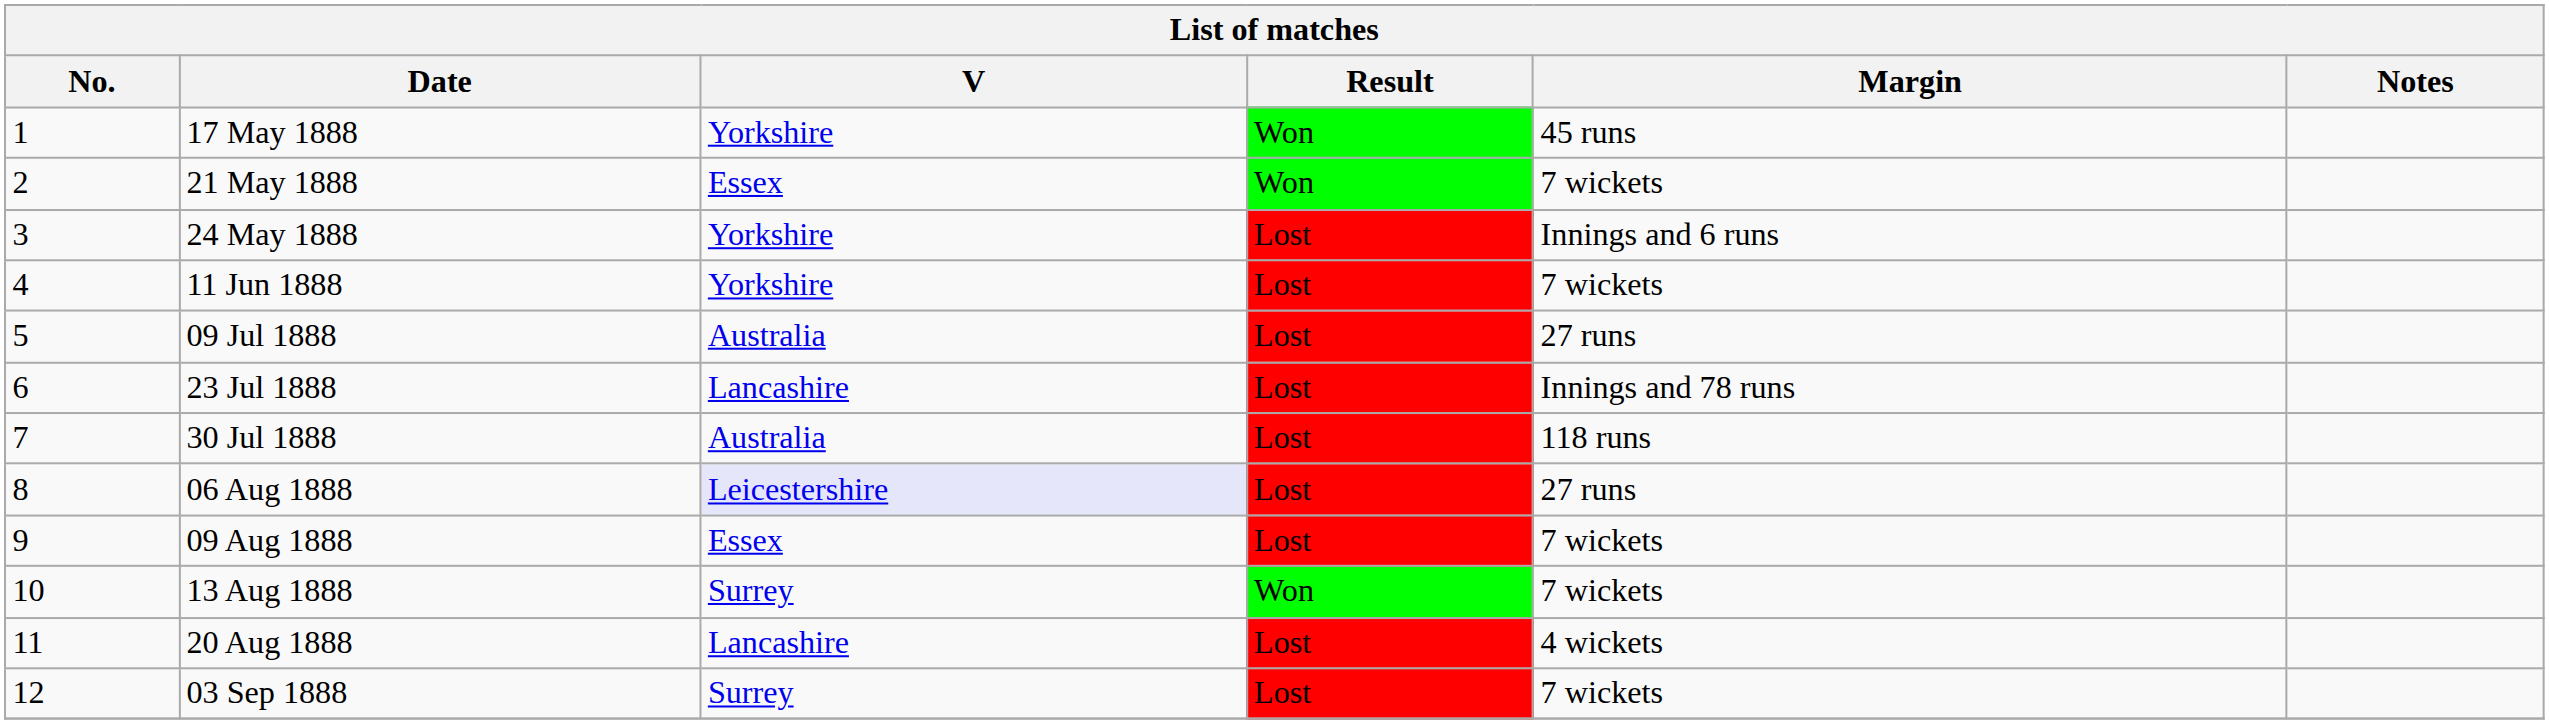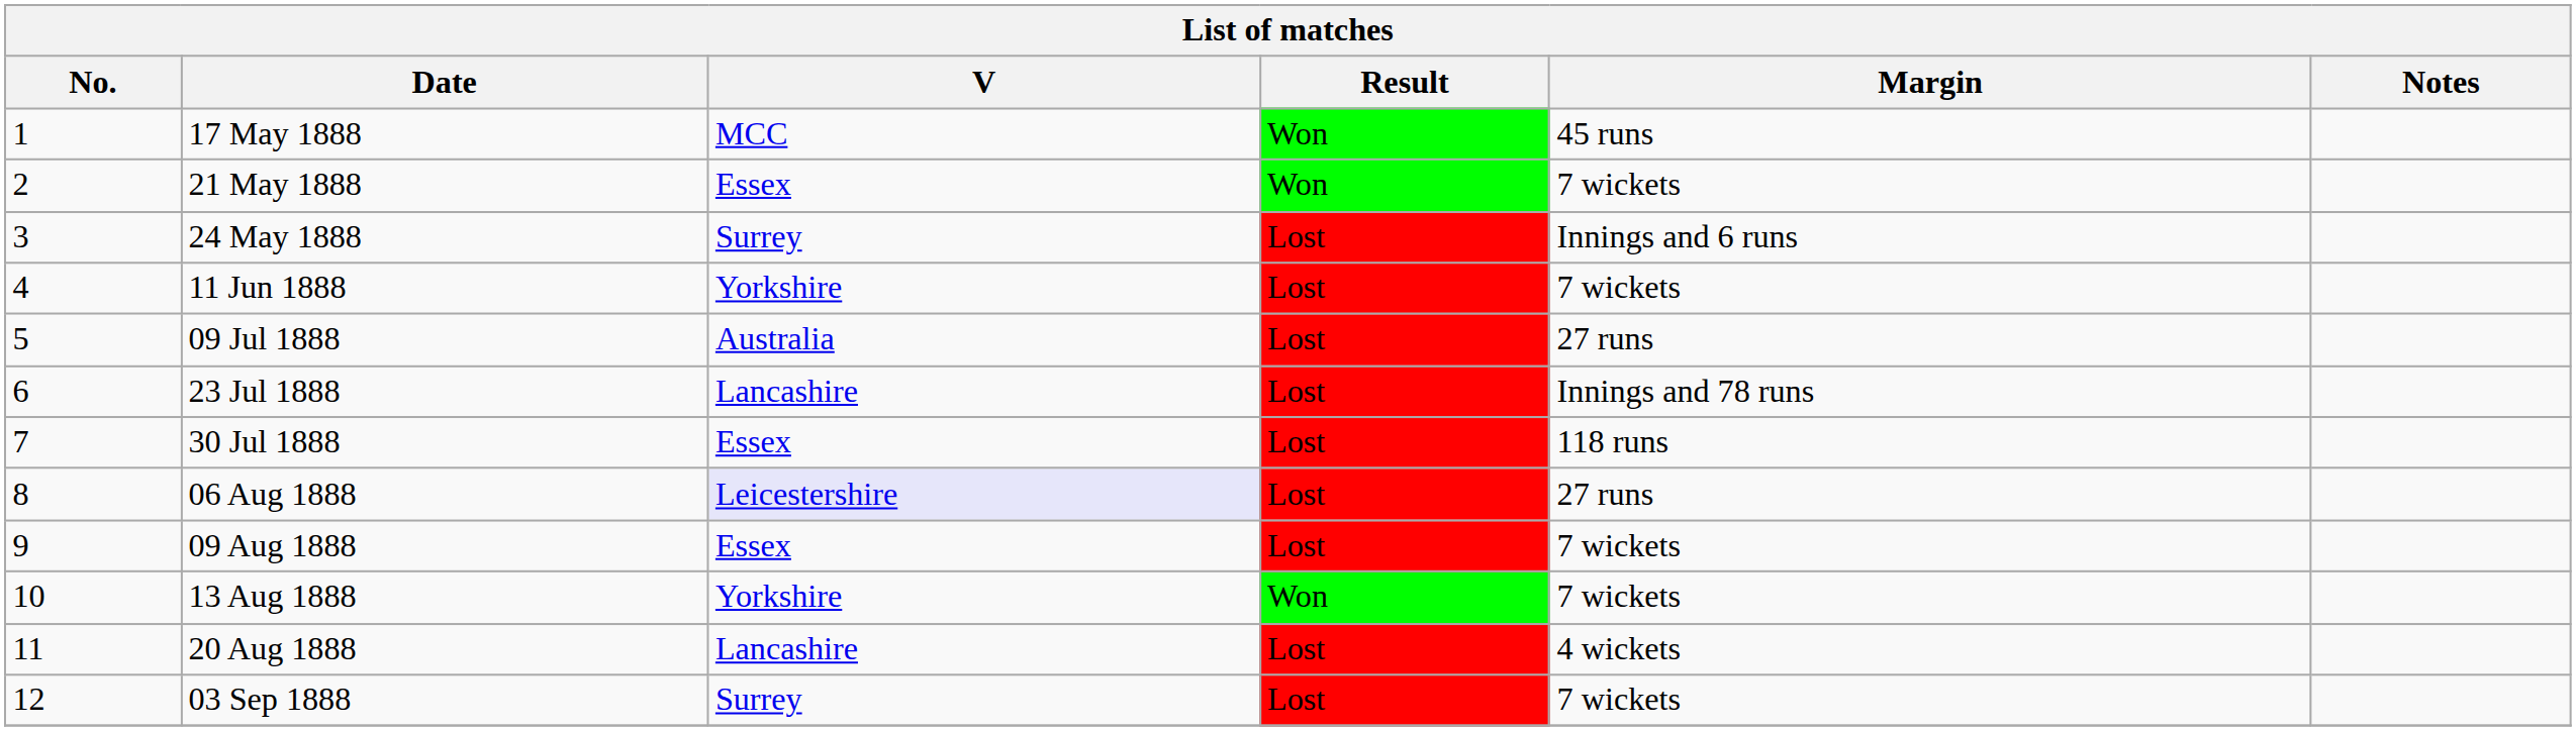17 May 1888 | V: Yorkshire -> MCC
24 May 1888 | V: Yorkshire -> Surrey
30 Jul 1888 | V: Australia -> Essex
13 Aug 1888 | V: Surrey -> Yorkshire
